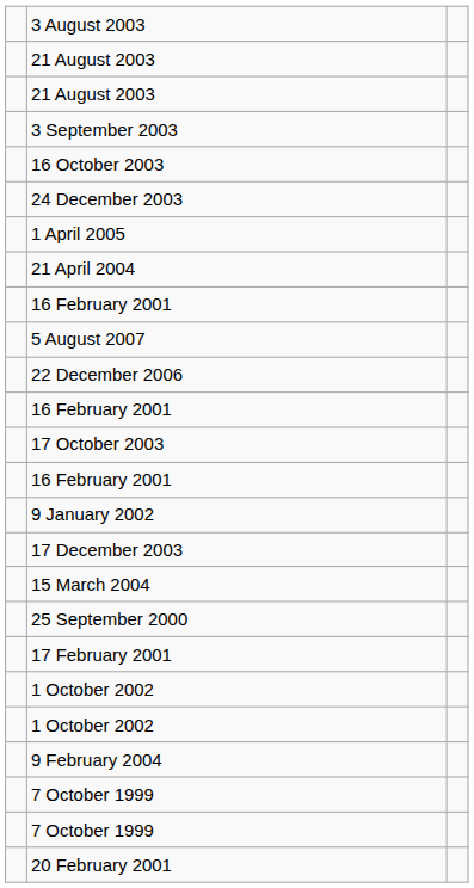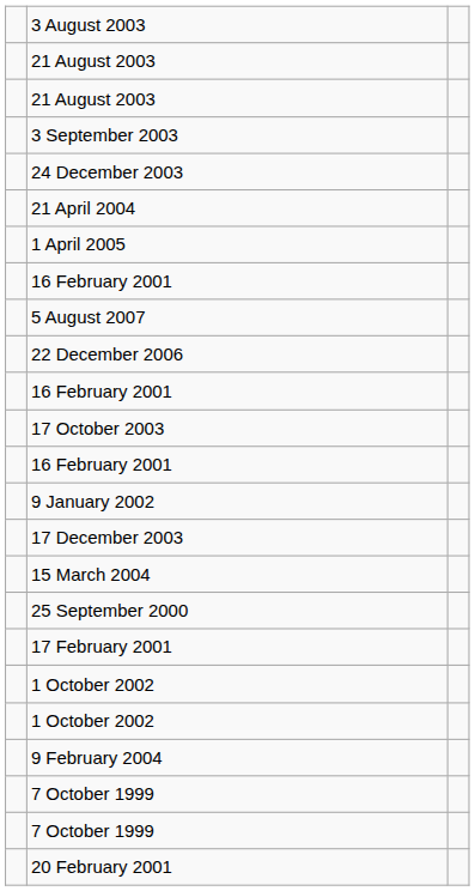- row: 16 October 2003
rows swapped: 21 April 2004 <-> 1 April 2005
